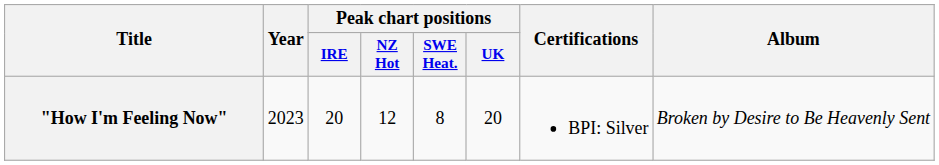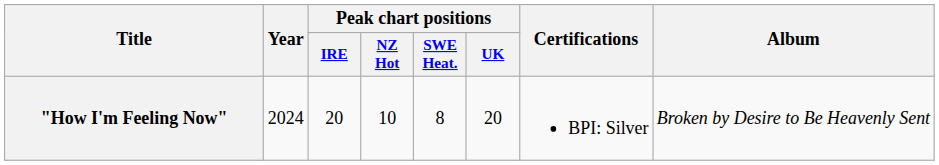"How I'm Feeling Now" | Year: 2023 -> 2024
"How I'm Feeling Now" | Peak chart positions / NZ Hot: 12 -> 10
